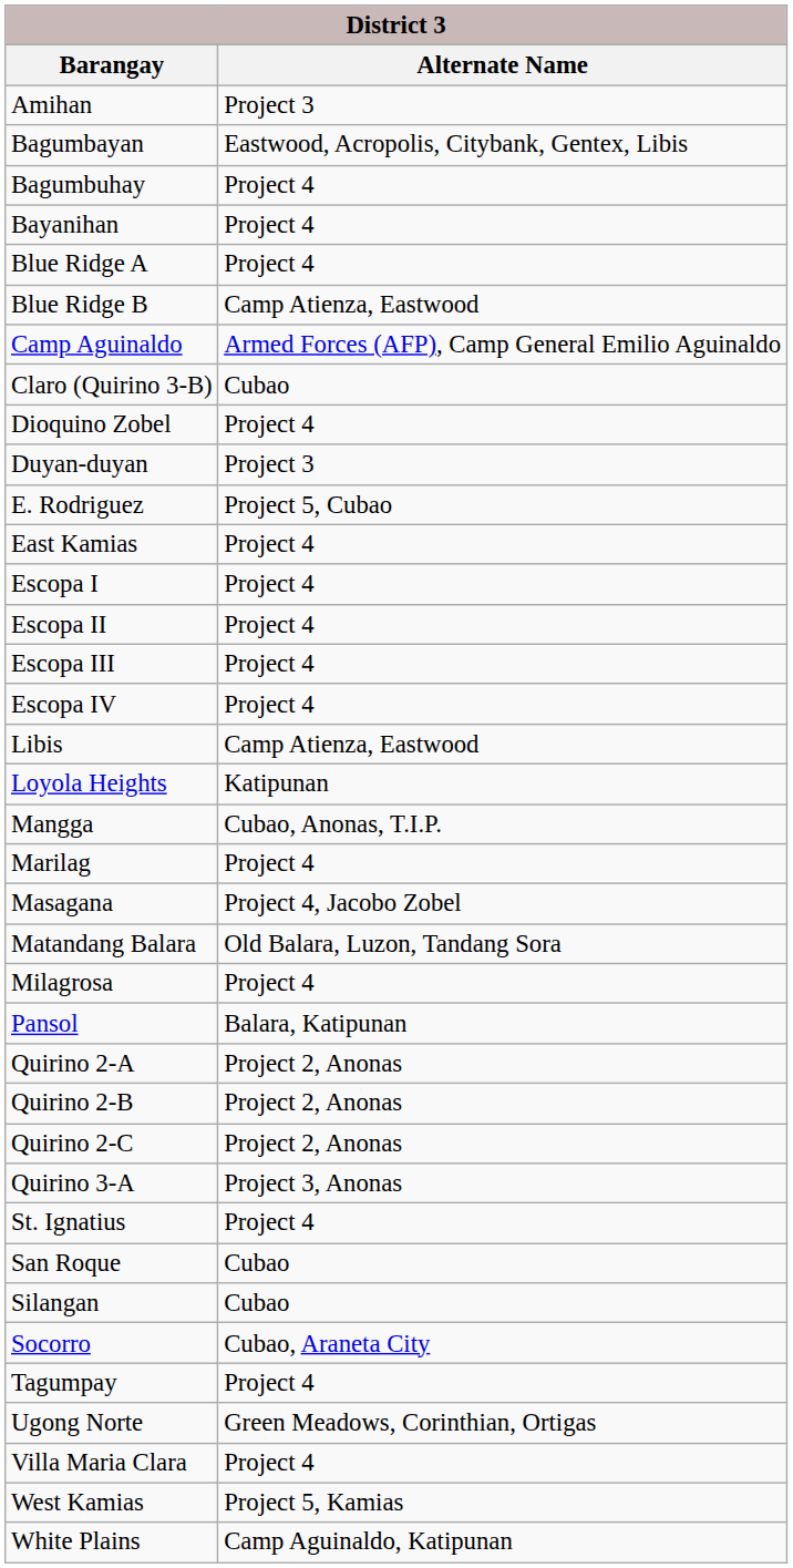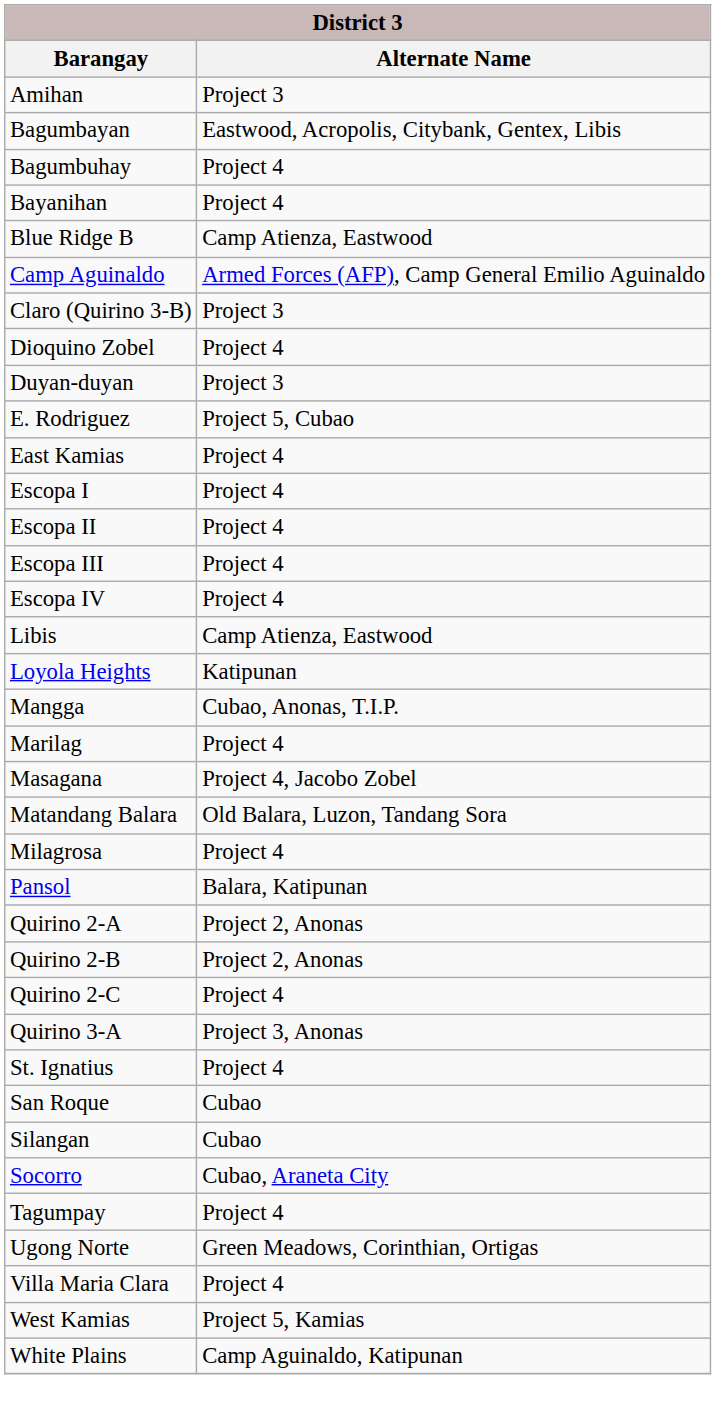- row: Blue Ridge A | Project 4
Claro (Quirino 3-B) | Alternate Name: Cubao -> Project 3
Quirino 2-C | Alternate Name: Project 2, Anonas -> Project 4
